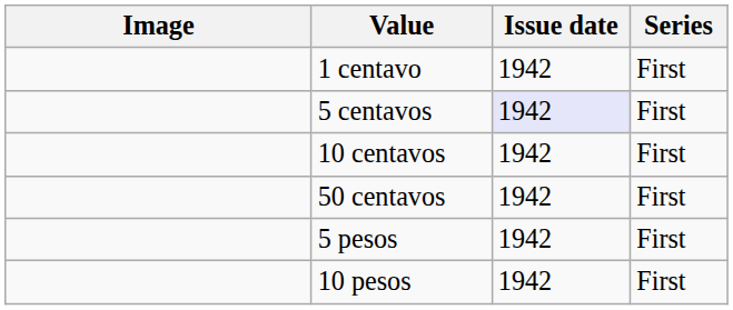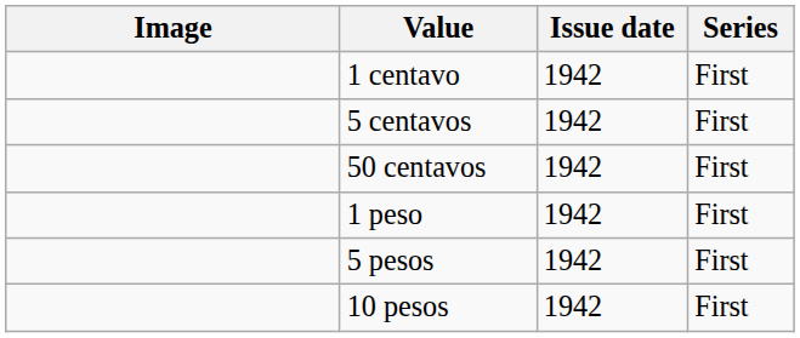5 centavos | Issue date: lavender background -> no background
- row: 10 centavos | 1942 | First
+ row: 1 peso | 1942 | First
